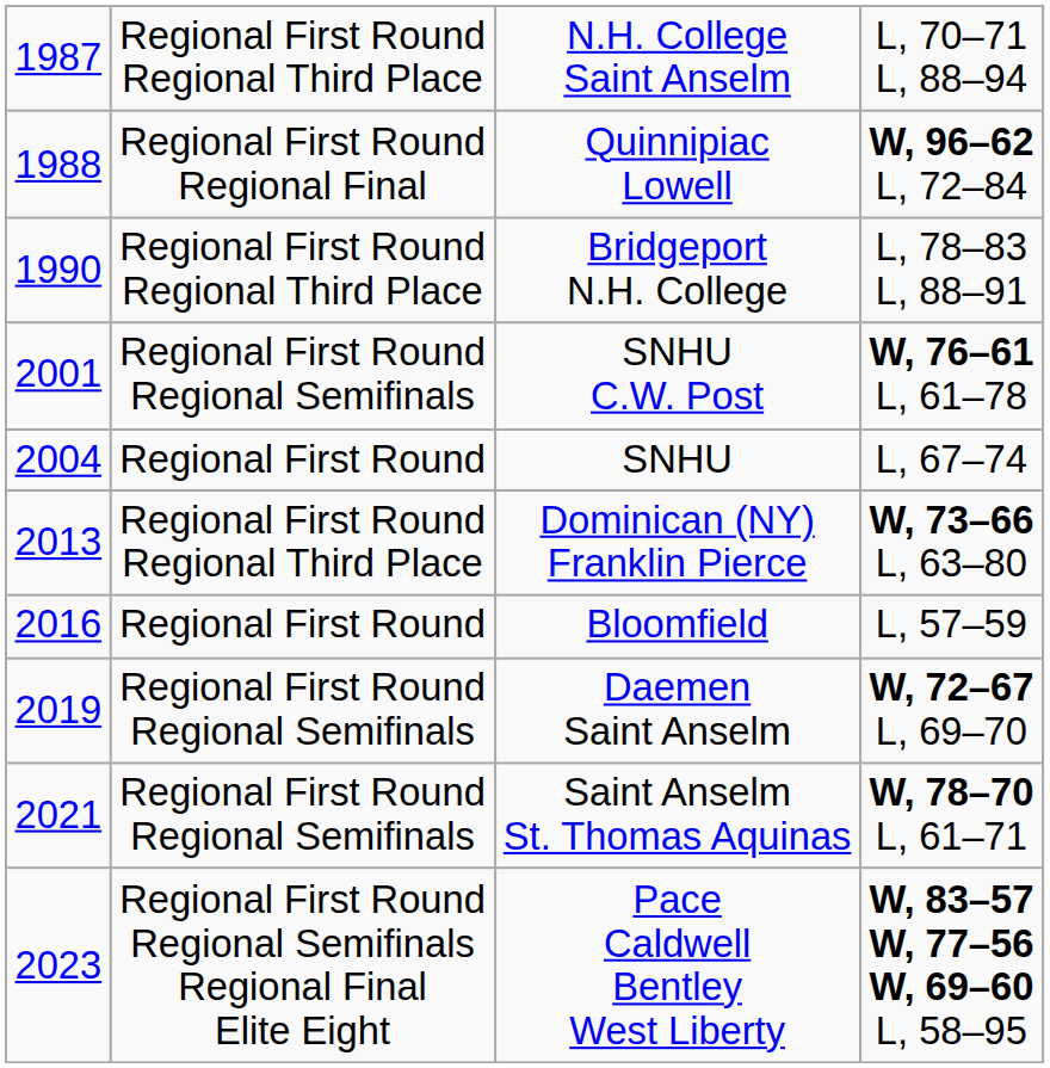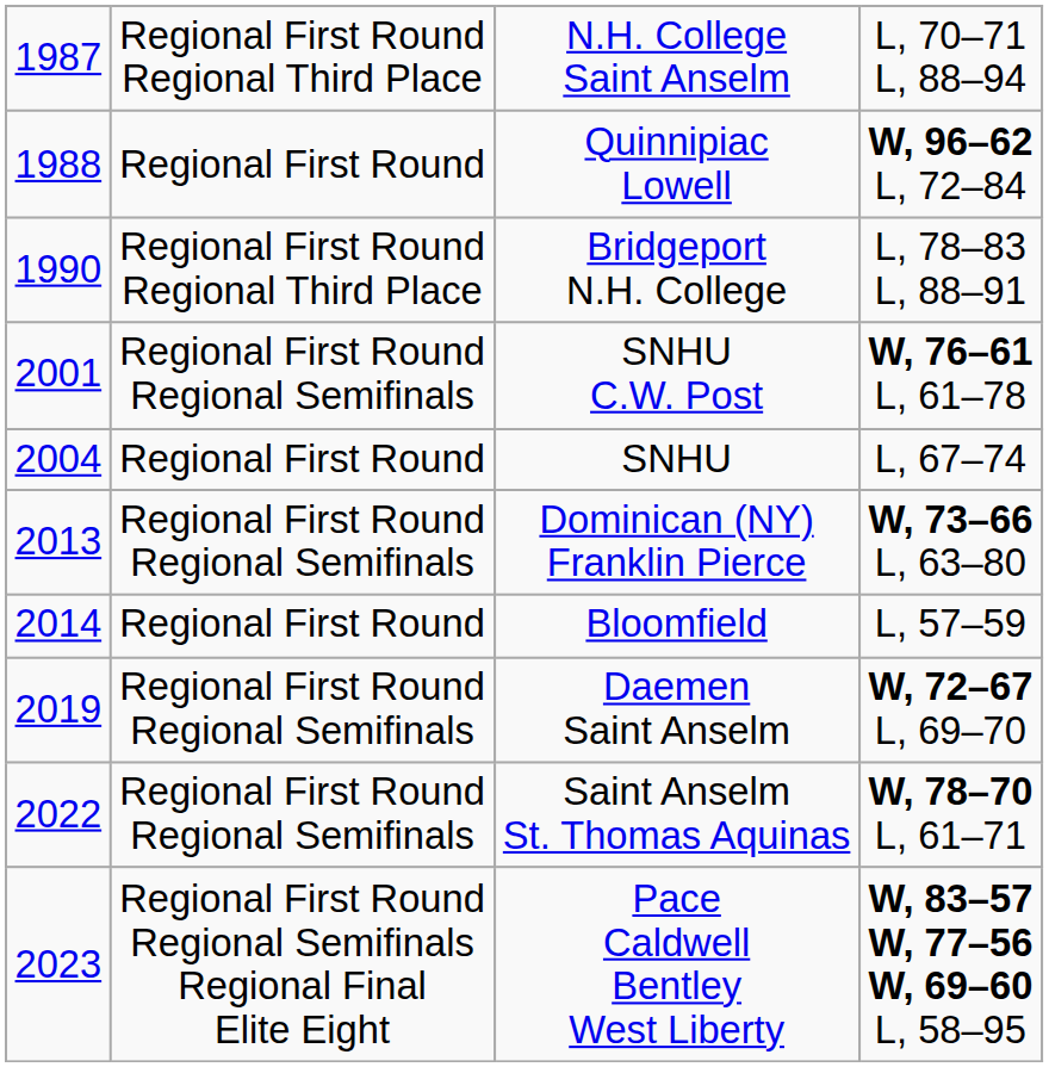Quinnipiac Lowell | column 2: Regional First Round Regional Final -> Regional First Round
Dominican (NY) Franklin Pierce | column 2: Regional First Round Regional Third Place -> Regional First Round Regional Semifinals
Bloomfield | column 1: 2016 -> 2014
Saint Anselm St. Thomas Aquinas | column 1: 2021 -> 2022
